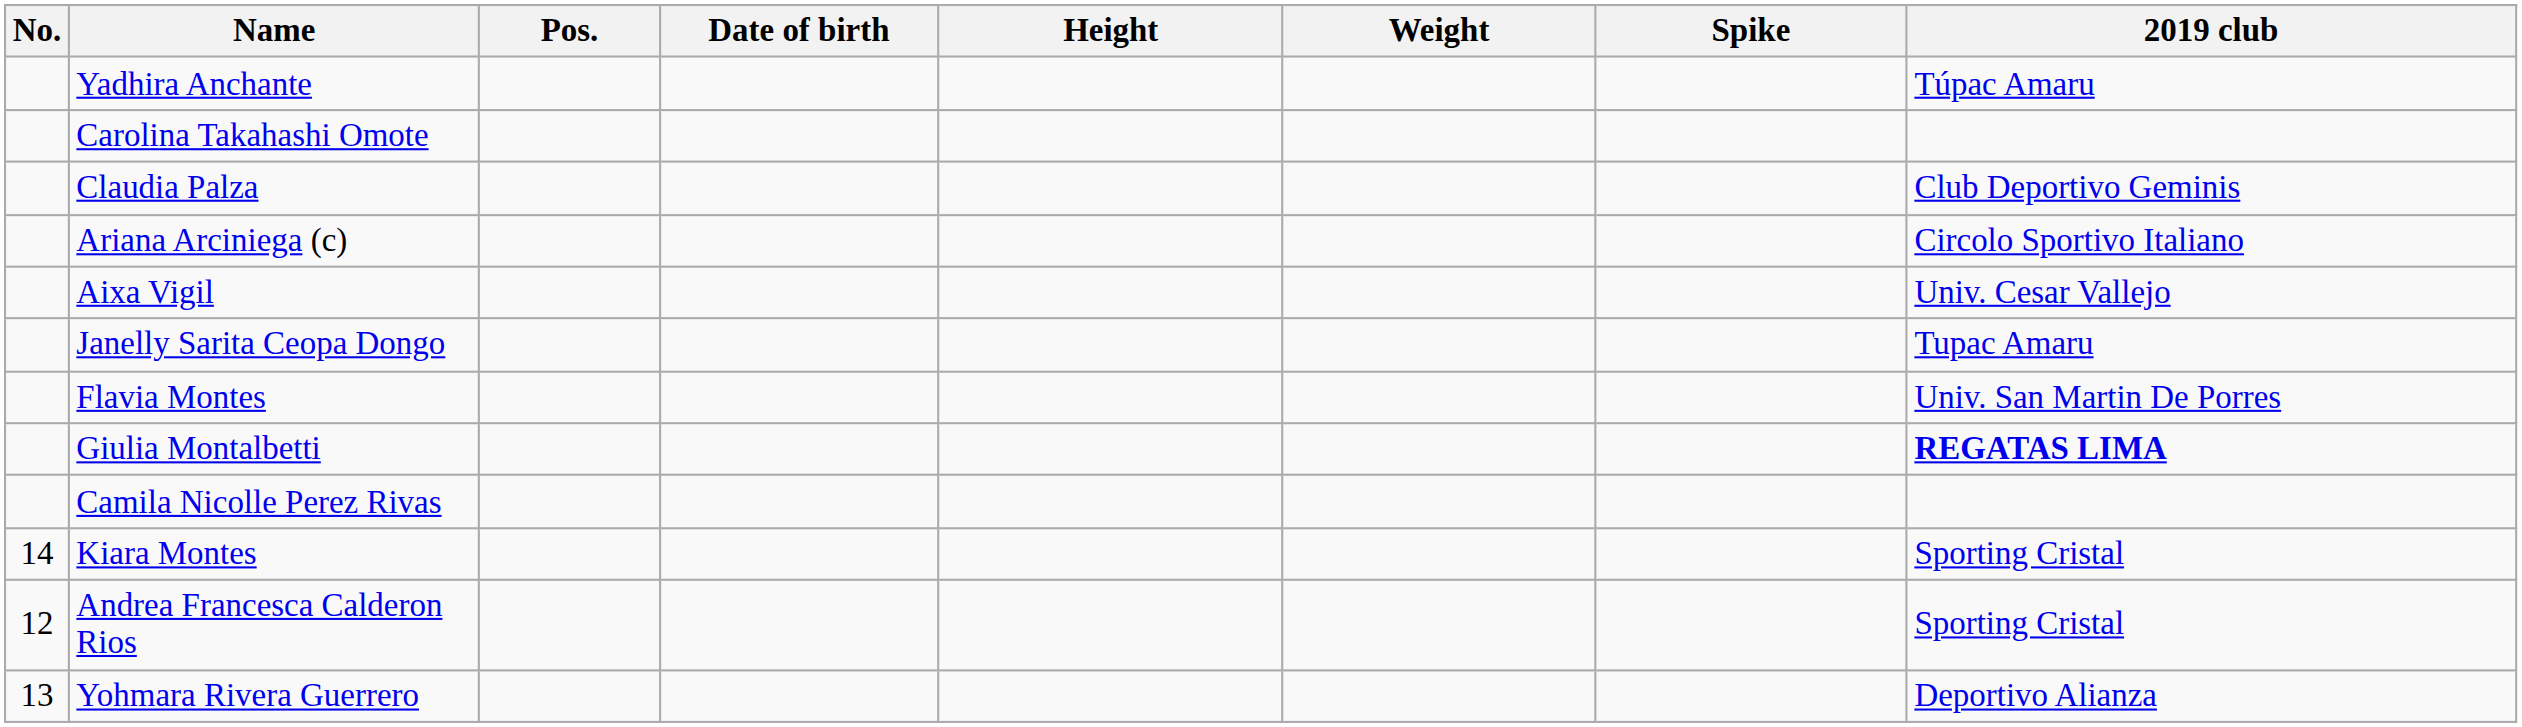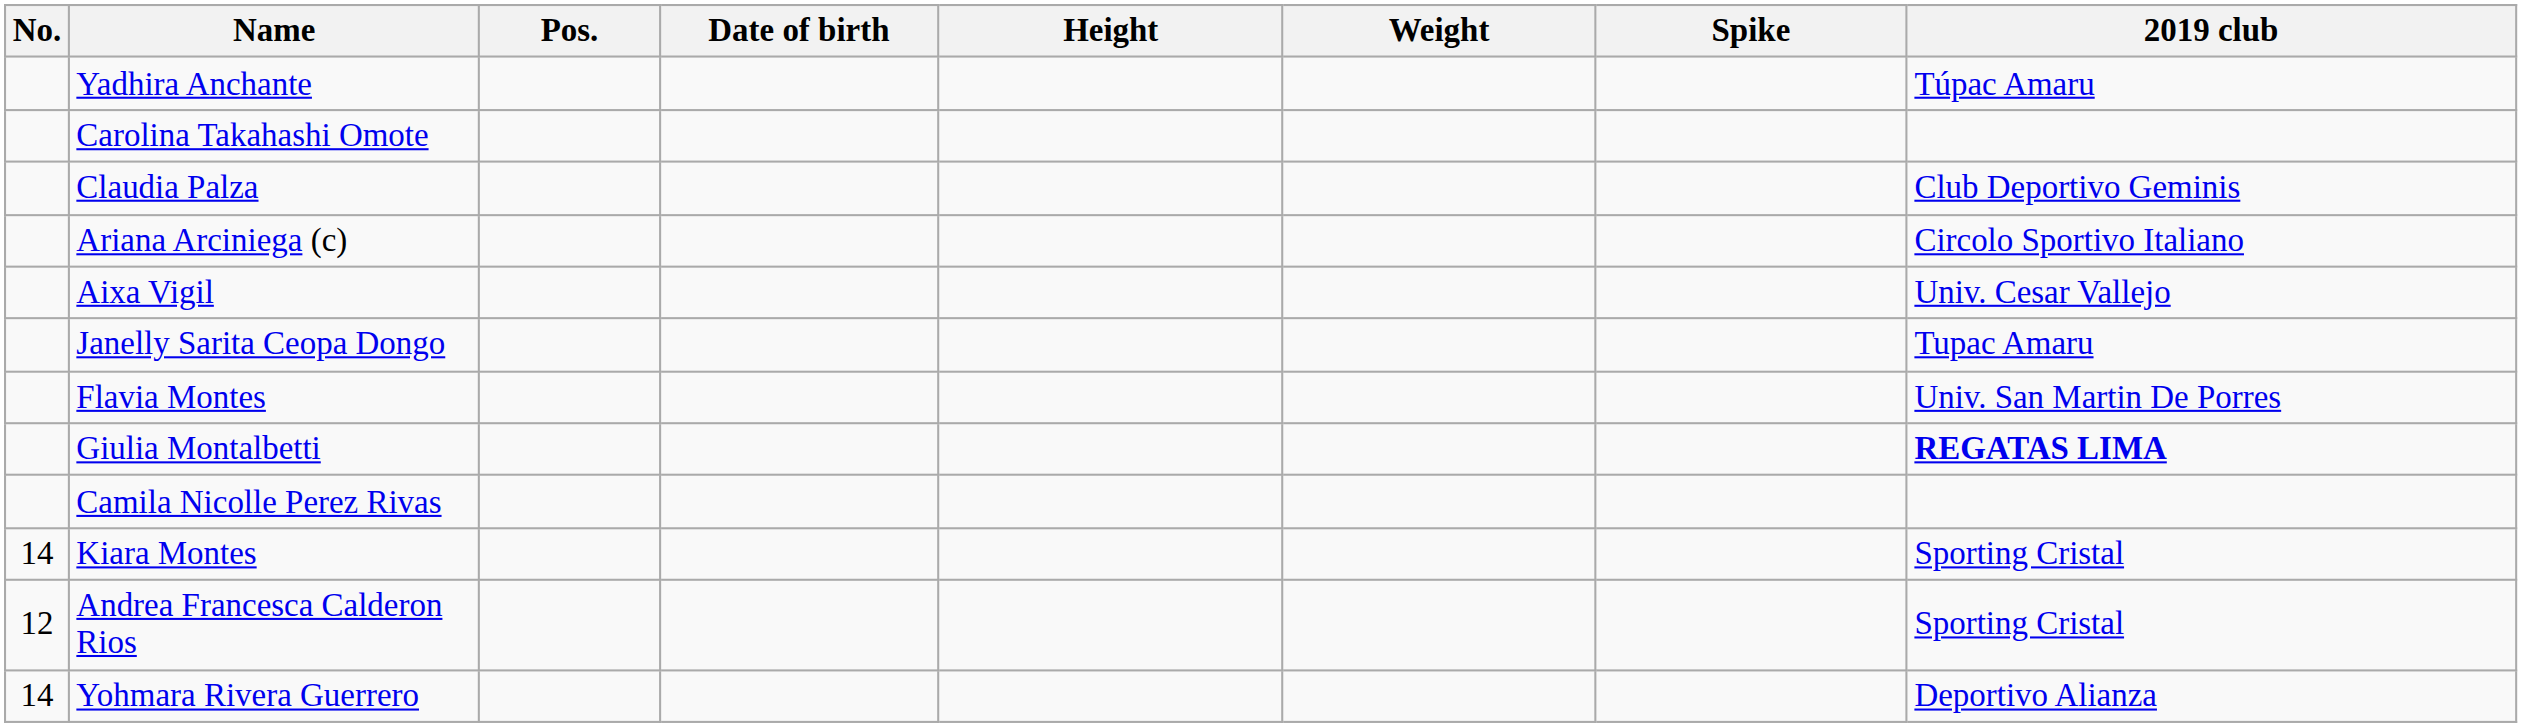Yohmara Rivera Guerrero | No.: 13 -> 14
